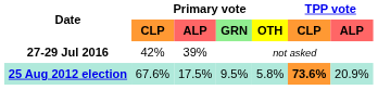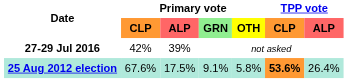25 Aug 2012 election | Primary vote / GRN: 9.5% -> 9.1%
25 Aug 2012 election | TPP vote / CLP: 73.6% -> 53.6%
25 Aug 2012 election | TPP vote / ALP: 20.9% -> 26.4%
